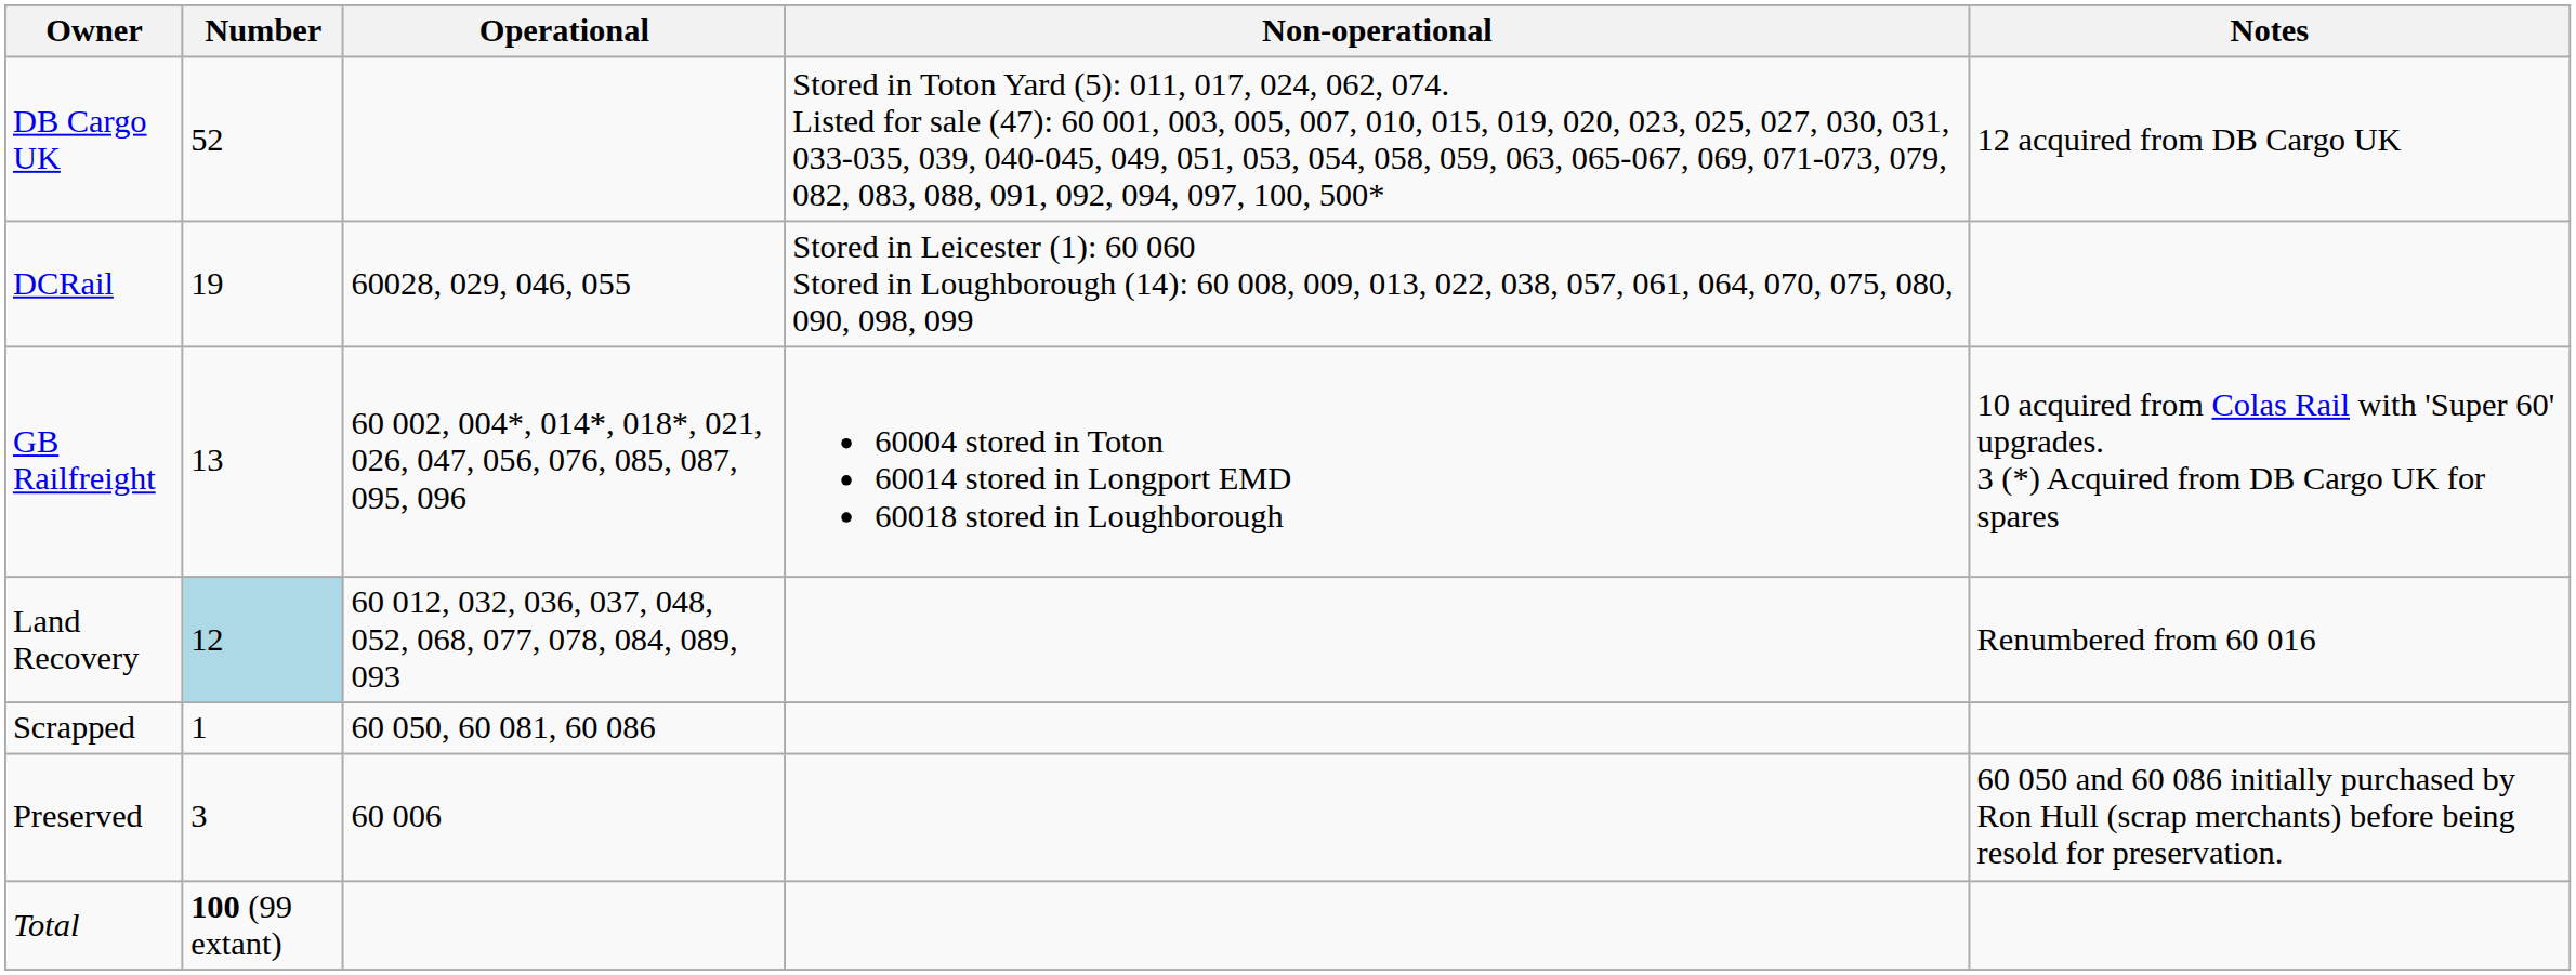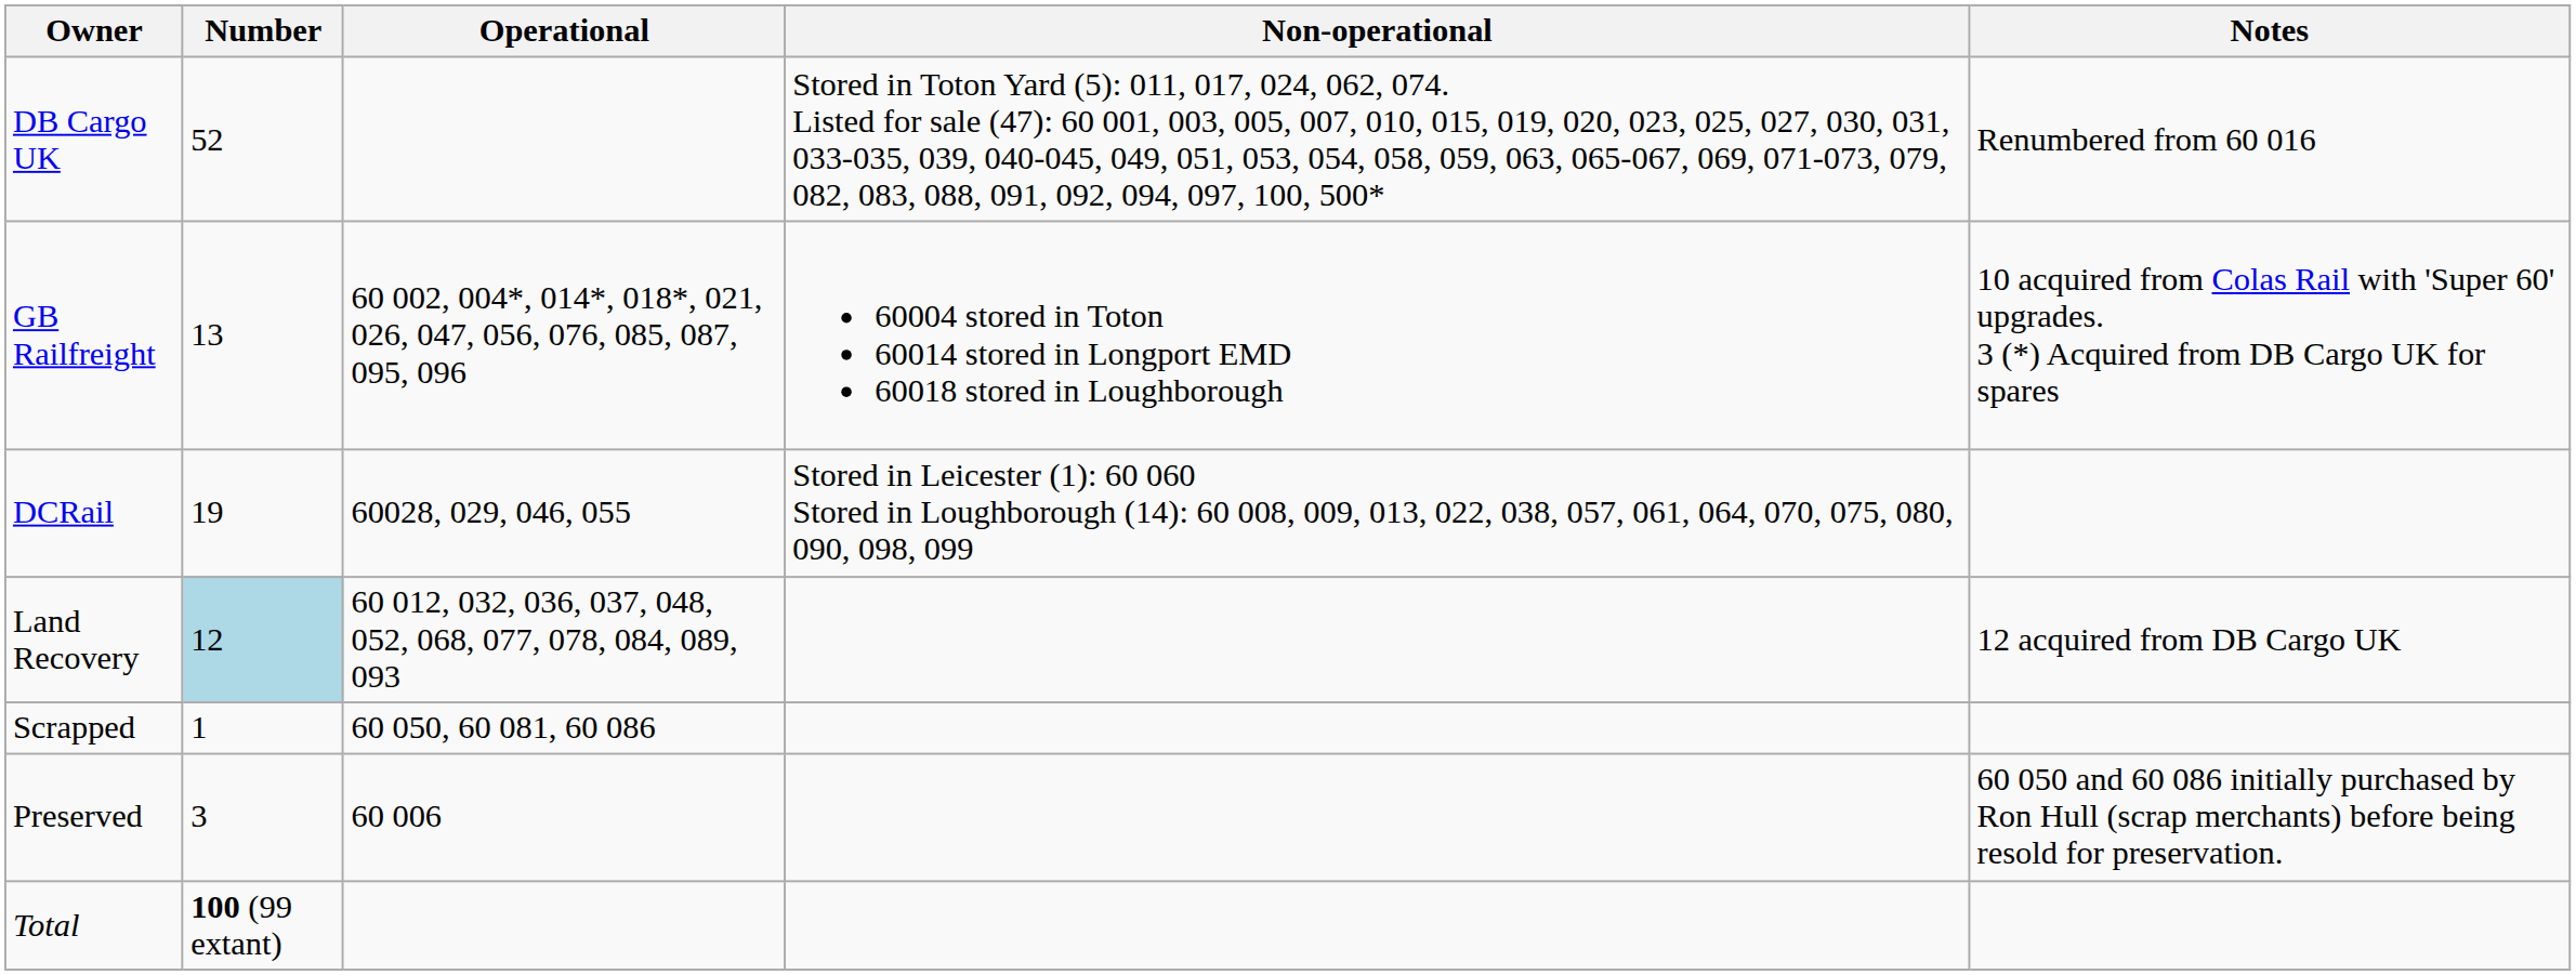DB Cargo UK | Notes: 12 acquired from DB Cargo UK -> Renumbered from 60 016
rows swapped: DCRail <-> GB Railfreight
Land Recovery | Notes: Renumbered from 60 016 -> 12 acquired from DB Cargo UK
